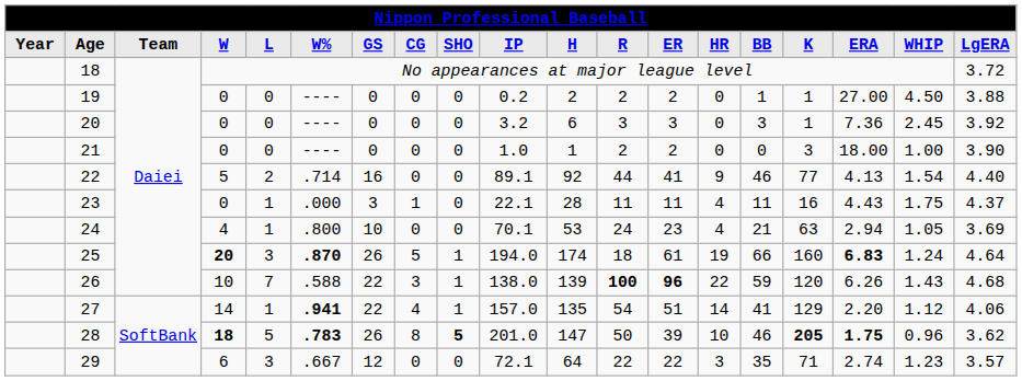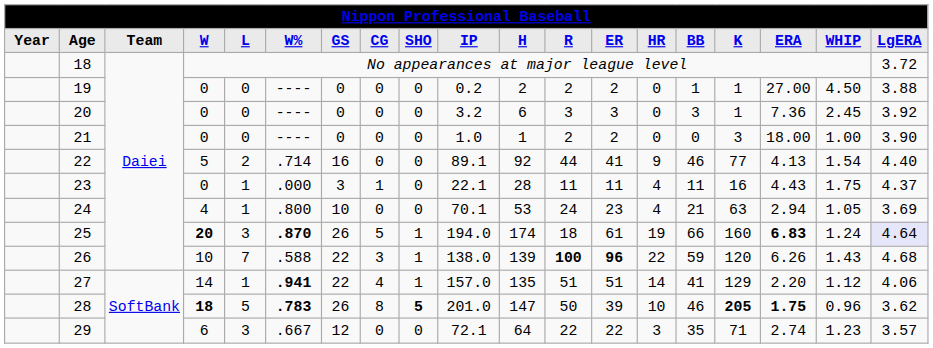25 | LgERA: no background -> lavender background
27 | R: 54 -> 51
